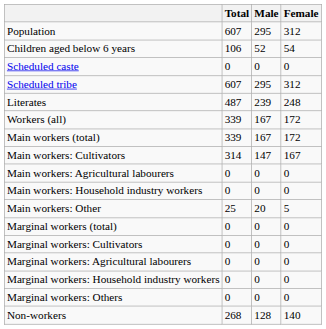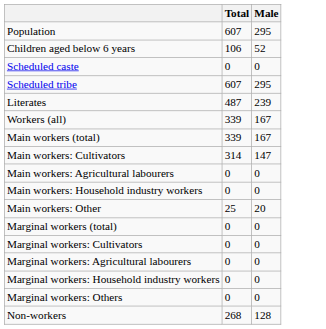- column: Female | 312 | 54 | 0 | 312 | 248 | 172 | 172 | 167 | 0 | 0 | 5 | 0 | 0 | 0 | 0 | 0 | 140
